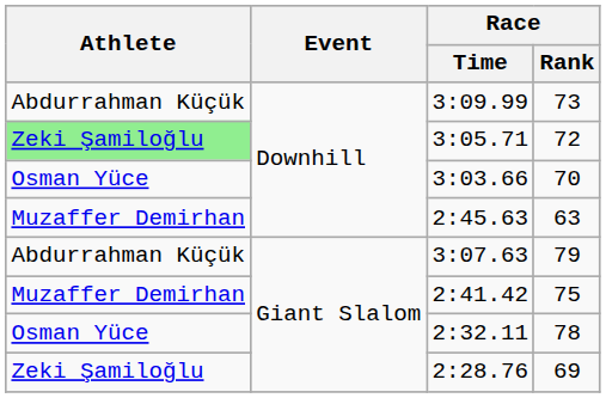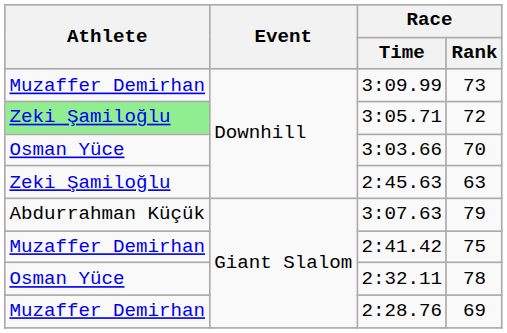3:09.99 | Athlete: Abdurrahman Küçük -> Muzaffer Demirhan
2:45.63 | Athlete: Muzaffer Demirhan -> Zeki Şamiloğlu
2:28.76 | Athlete: Zeki Şamiloğlu -> Muzaffer Demirhan
